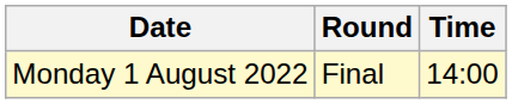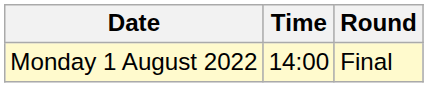columns swapped: Time <-> Round
